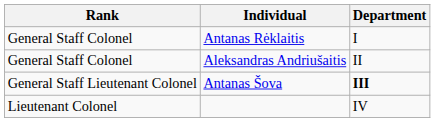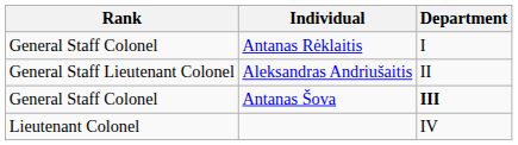Aleksandras Andriušaitis | Rank: General Staff Colonel -> General Staff Lieutenant Colonel
Antanas Šova | Rank: General Staff Lieutenant Colonel -> General Staff Colonel
